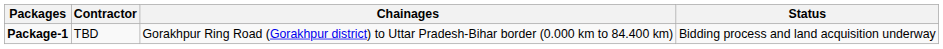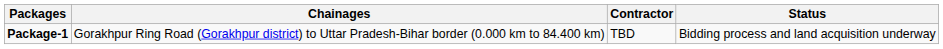columns swapped: Chainages <-> Contractor
